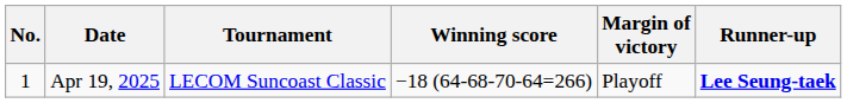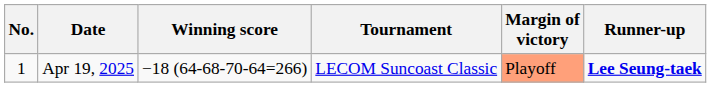columns swapped: Tournament <-> Winning score
Apr 19, 2025 | Margin of victory: no background -> lightsalmon background
